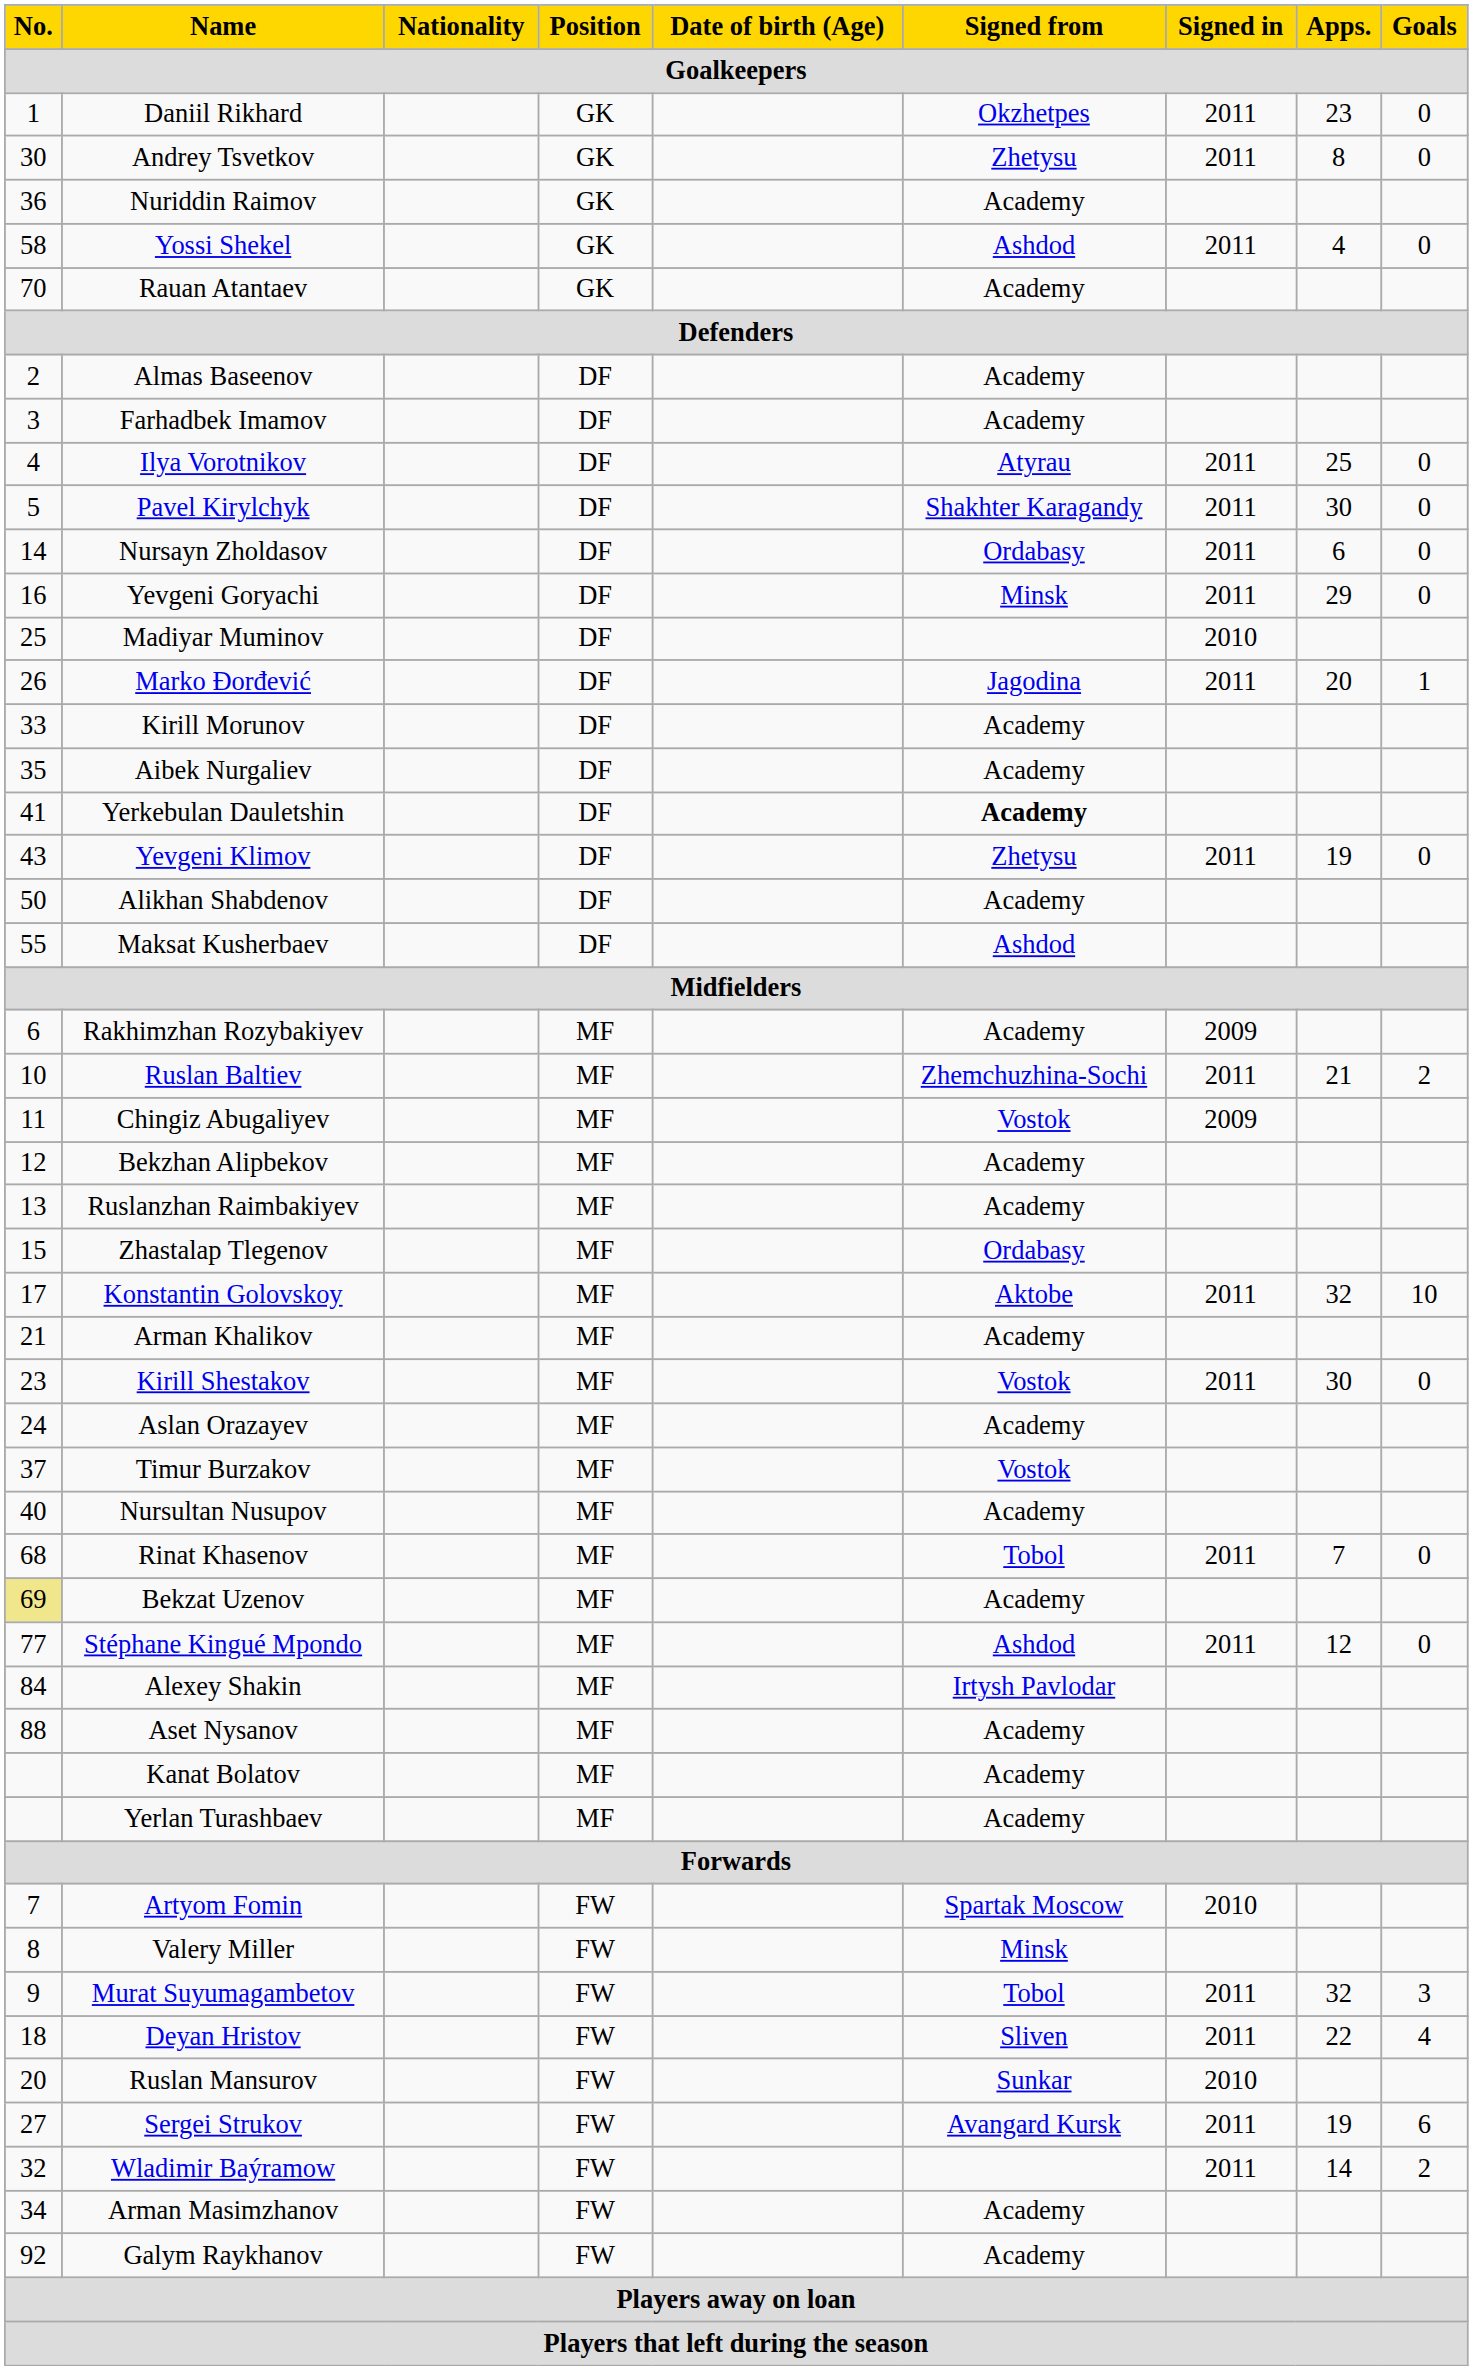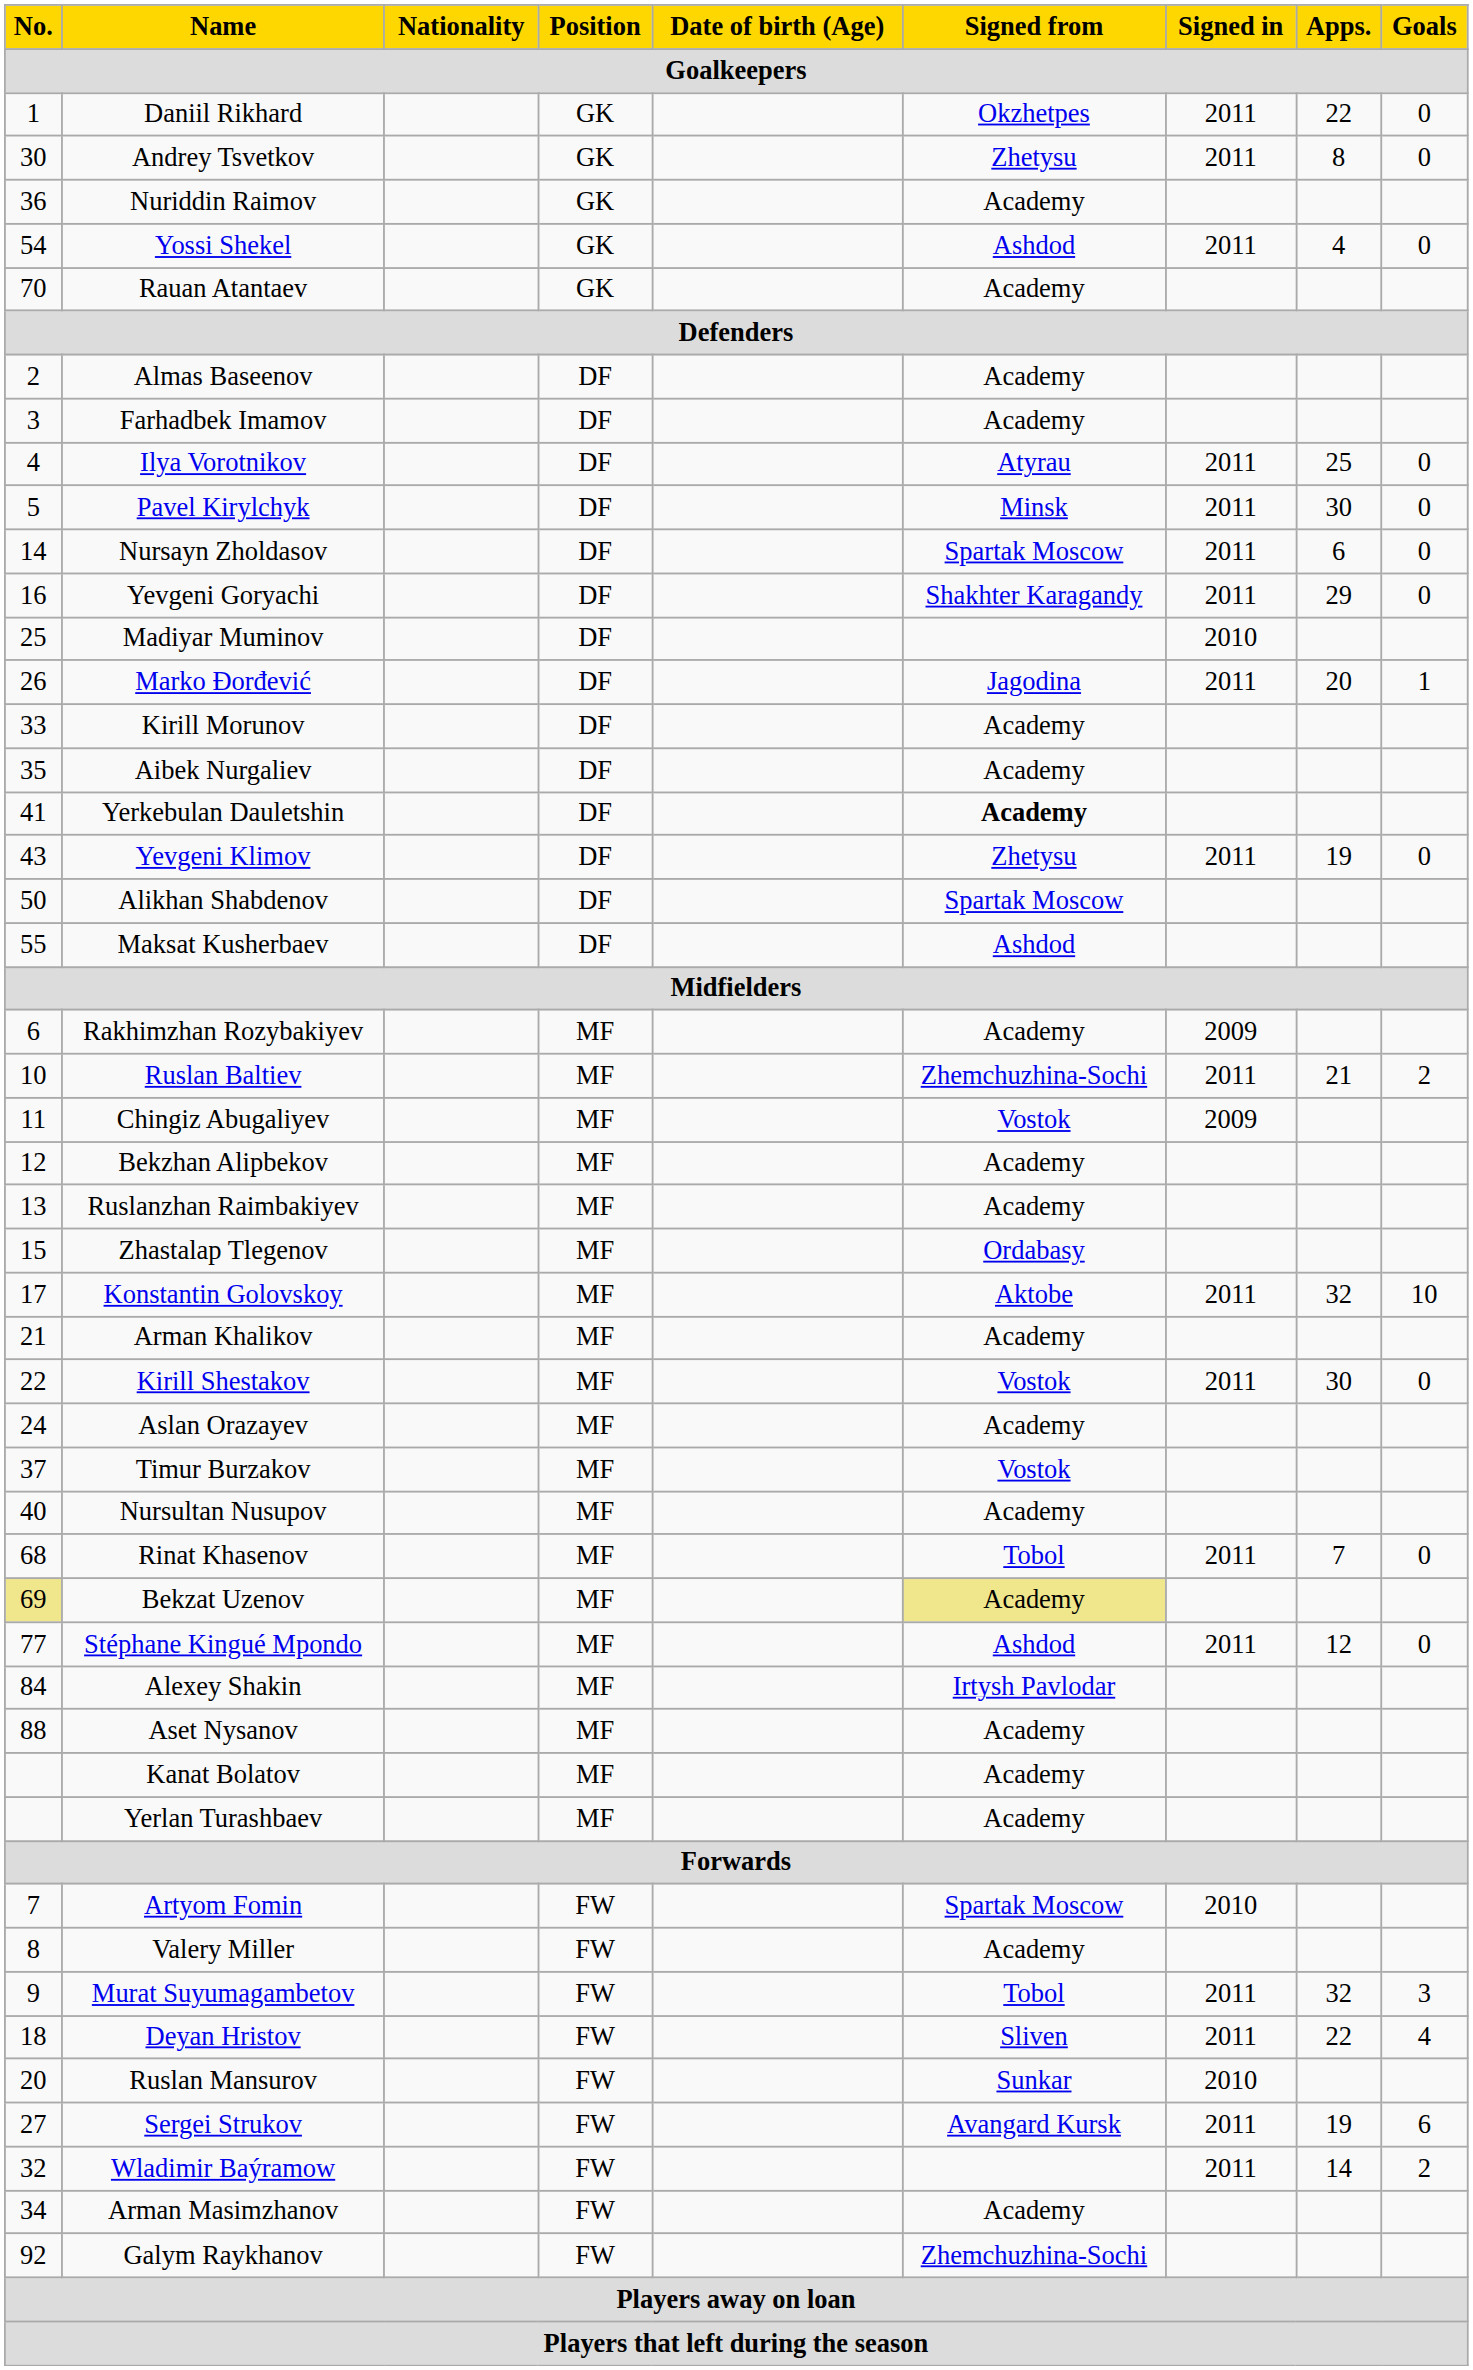Daniil Rikhard | Apps.: 23 -> 22
Yossi Shekel | No.: 58 -> 54
Pavel Kirylchyk | Signed from: Shakhter Karagandy -> Minsk
Nursayn Zholdasov | Signed from: Ordabasy -> Spartak Moscow
Yevgeni Goryachi | Signed from: Minsk -> Shakhter Karagandy
Alikhan Shabdenov | Signed from: Academy -> Spartak Moscow
Kirill Shestakov | No.: 23 -> 22
Bekzat Uzenov | Signed from: no background -> khaki background
Valery Miller | Signed from: Minsk -> Academy
Galym Raykhanov | Signed from: Academy -> Zhemchuzhina-Sochi
